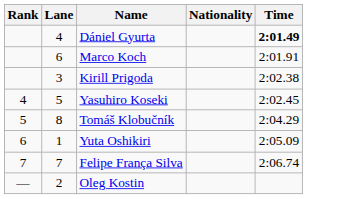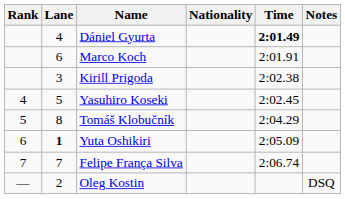+ column: Notes | DSQ
Yuta Oshikiri | Lane: normal -> bold
